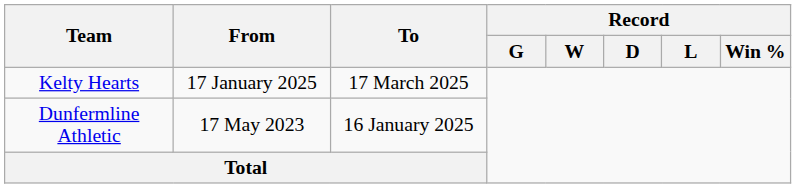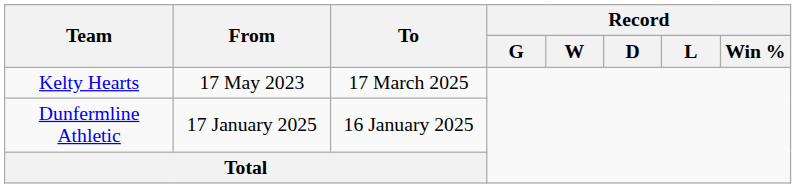Kelty Hearts | From: 17 January 2025 -> 17 May 2023
Dunfermline Athletic | From: 17 May 2023 -> 17 January 2025
